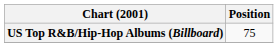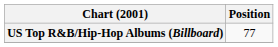US Top R&B/Hip-Hop Albums (Billboard) | Position: 75 -> 77
